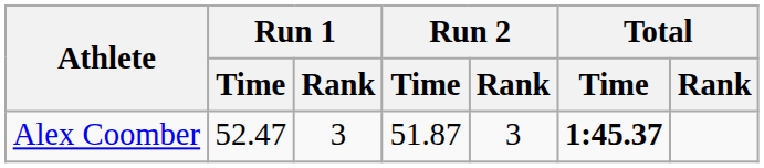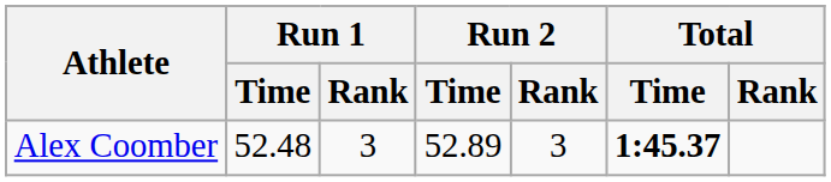Alex Coomber | Run 1 / Time: 52.47 -> 52.48
Alex Coomber | Run 2 / Time: 51.87 -> 52.89
